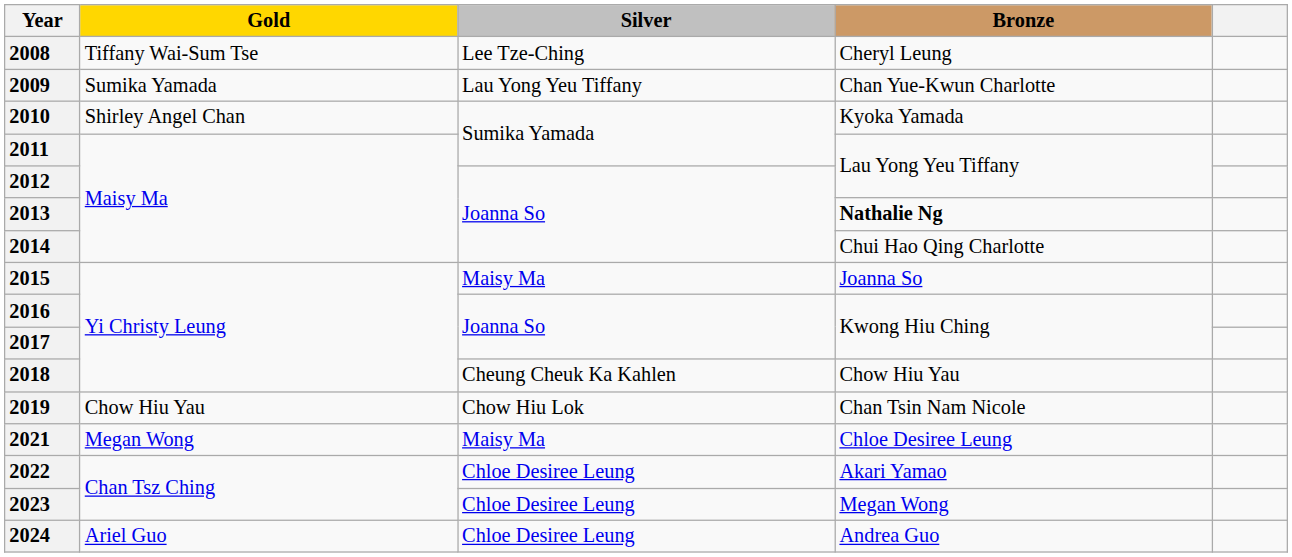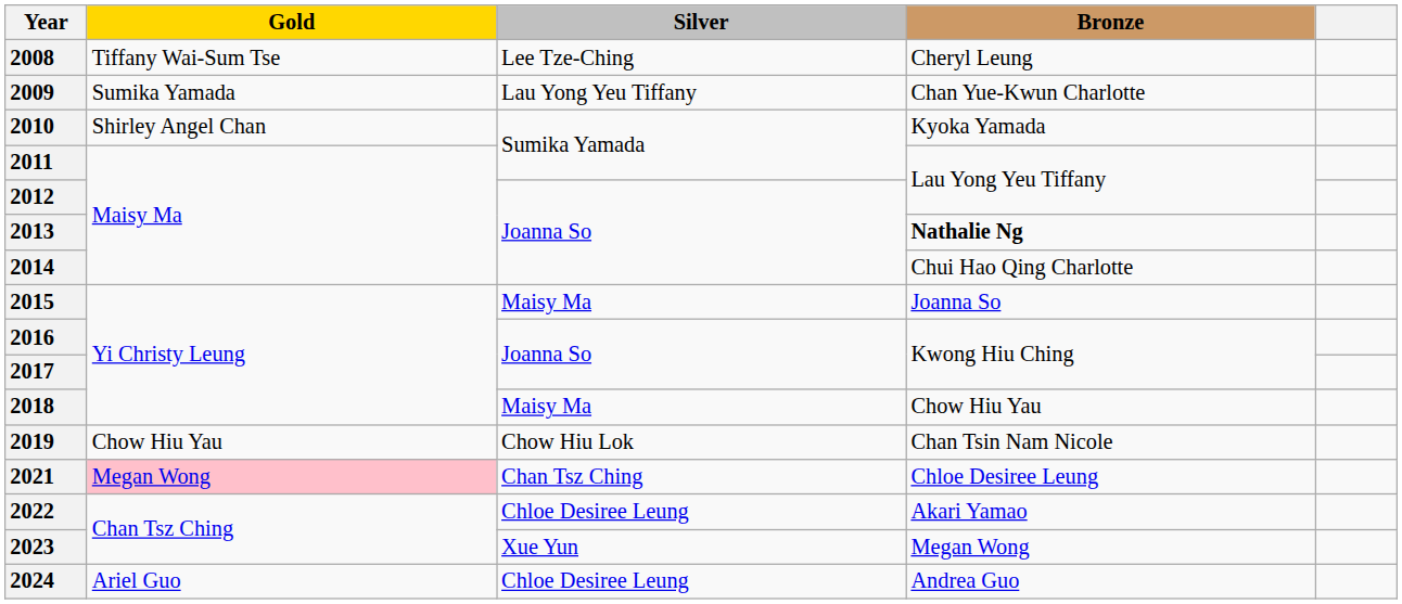2018 | Silver: Cheung Cheuk Ka Kahlen -> Maisy Ma
2021 | Gold: no background -> pink background
2021 | Silver: Maisy Ma -> Chan Tsz Ching
2023 | Silver: Chloe Desiree Leung -> Xue Yun
